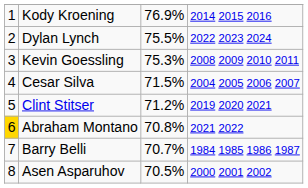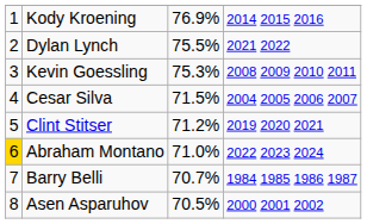Dylan Lynch | column 4: 2022 2023 2024 -> 2021 2022
Abraham Montano | column 3: 70.8% -> 71.0%
Abraham Montano | column 4: 2021 2022 -> 2022 2023 2024
